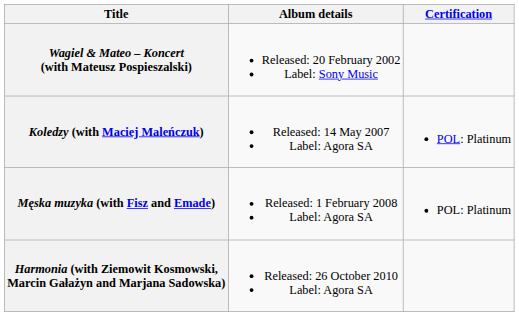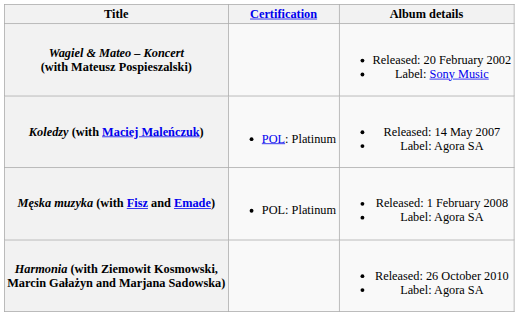columns swapped: Album details <-> Certification
